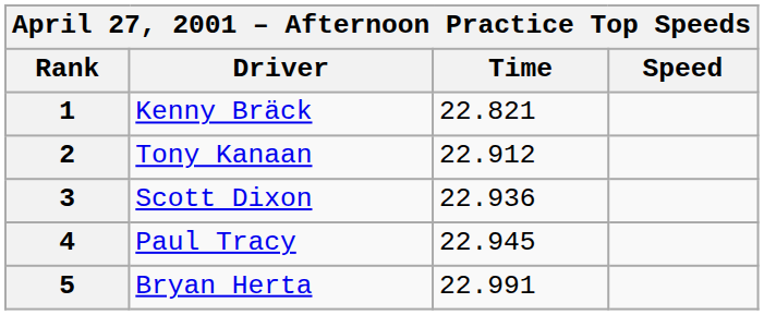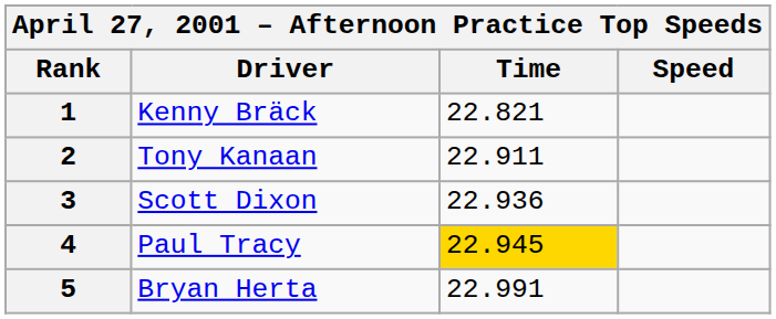2 | Time: 22.912 -> 22.911
4 | Time: no background -> gold background
